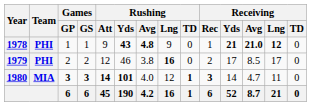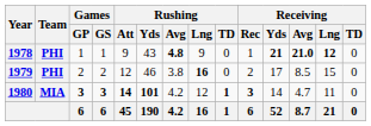1978 | Rushing / Yds: bold -> normal
1979 | Receiving / Lng: 17 -> 15
1980 | Rushing / Avg: 4.0 -> 4.2
